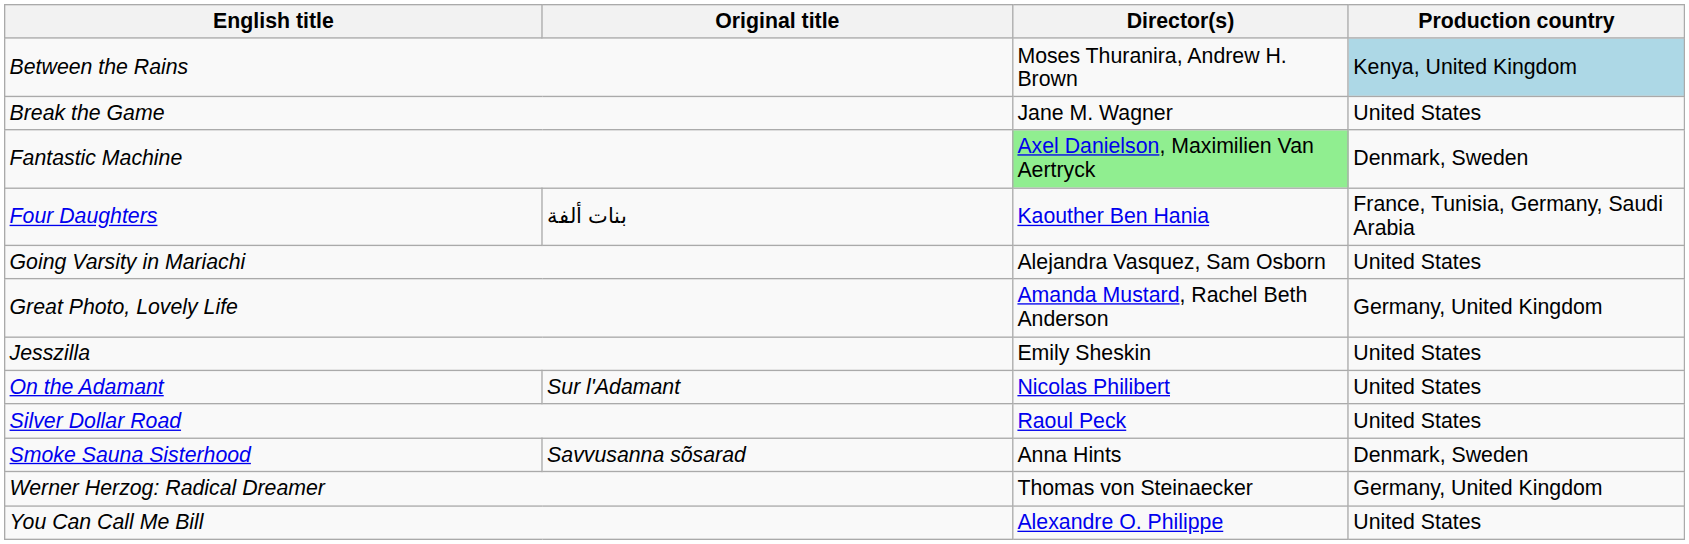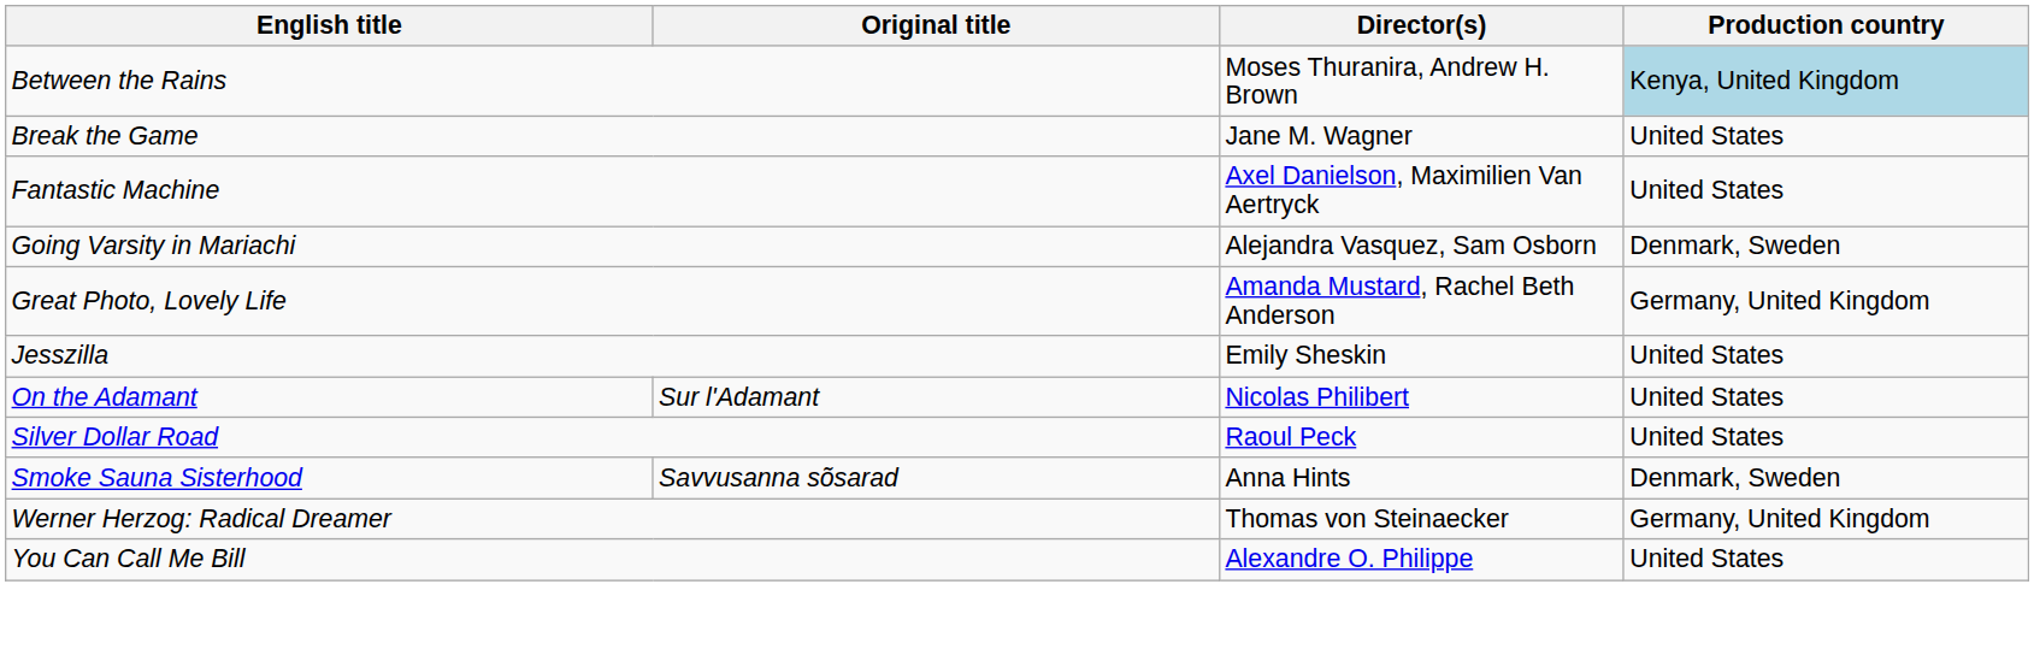Fantastic Machine | Director(s): lightgreen background -> no background
Fantastic Machine | Production country: Denmark, Sweden -> United States
- row: Four Daughters | بنات ألفة | Kaouther Ben Hania | France, Tunisia, Germany, Saudi Arabia
Going Varsity in Mariachi | Production country: United States -> Denmark, Sweden
